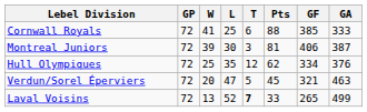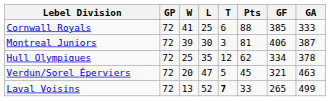Hull Olympiques | GA: 376 -> 378
